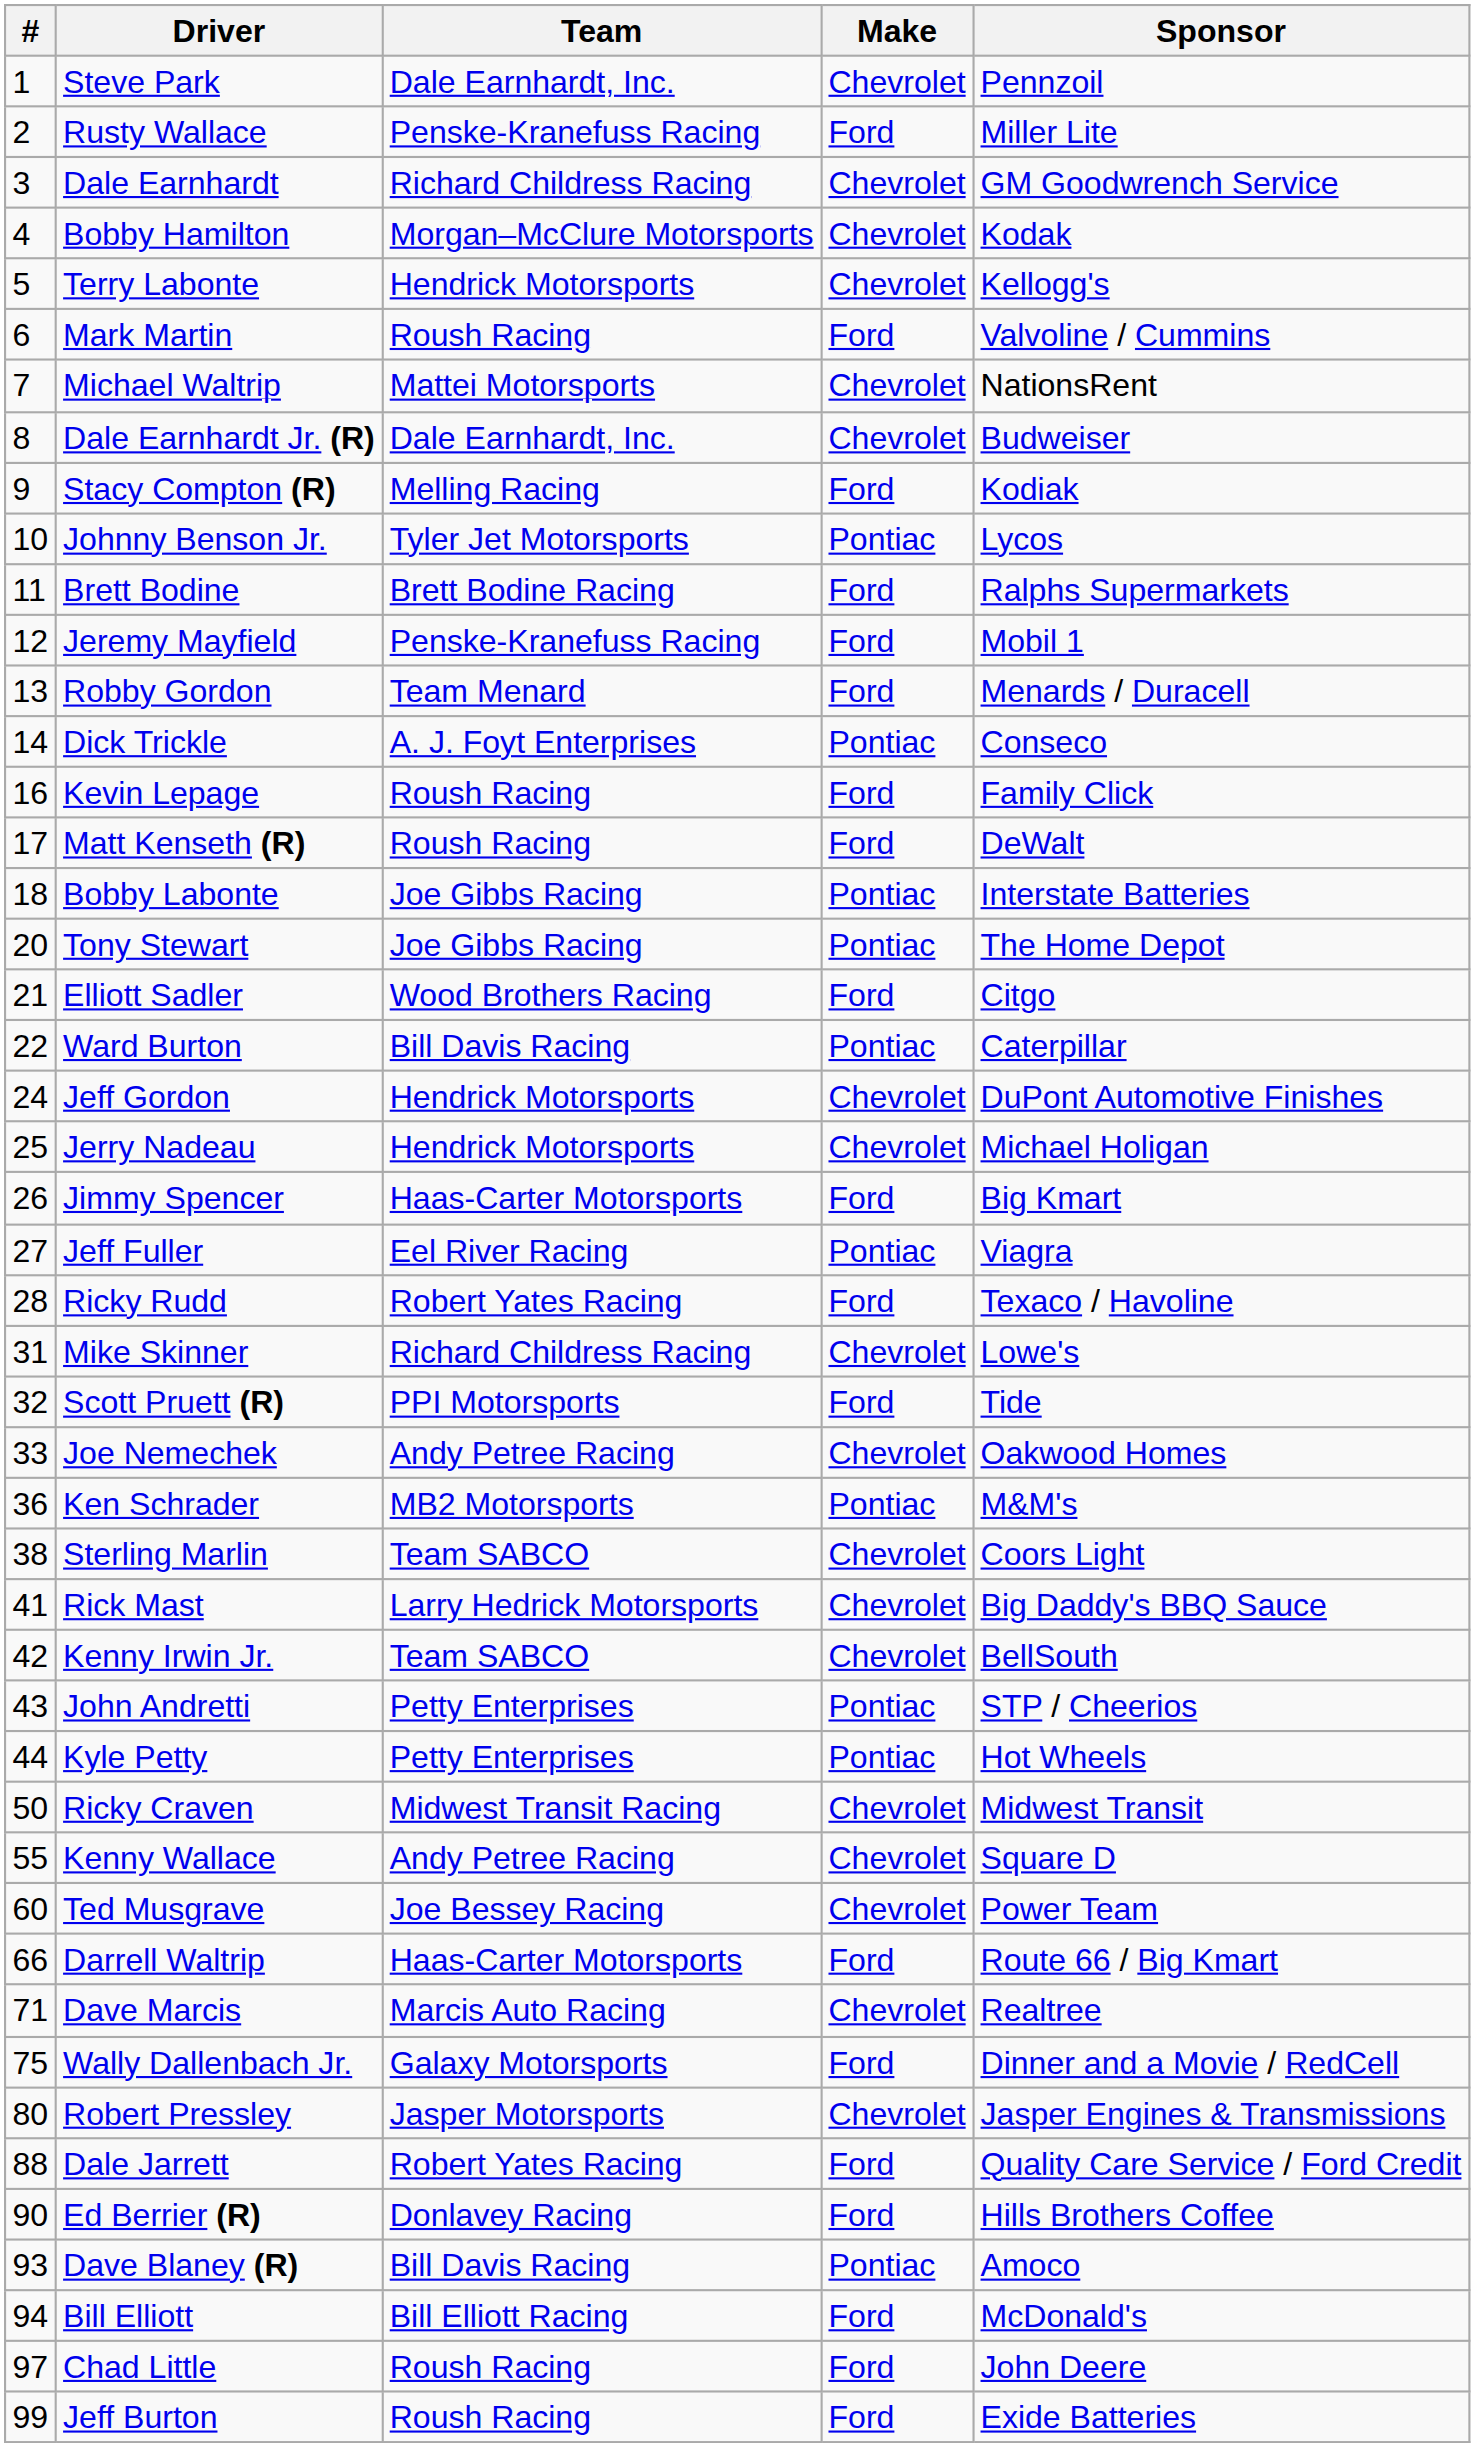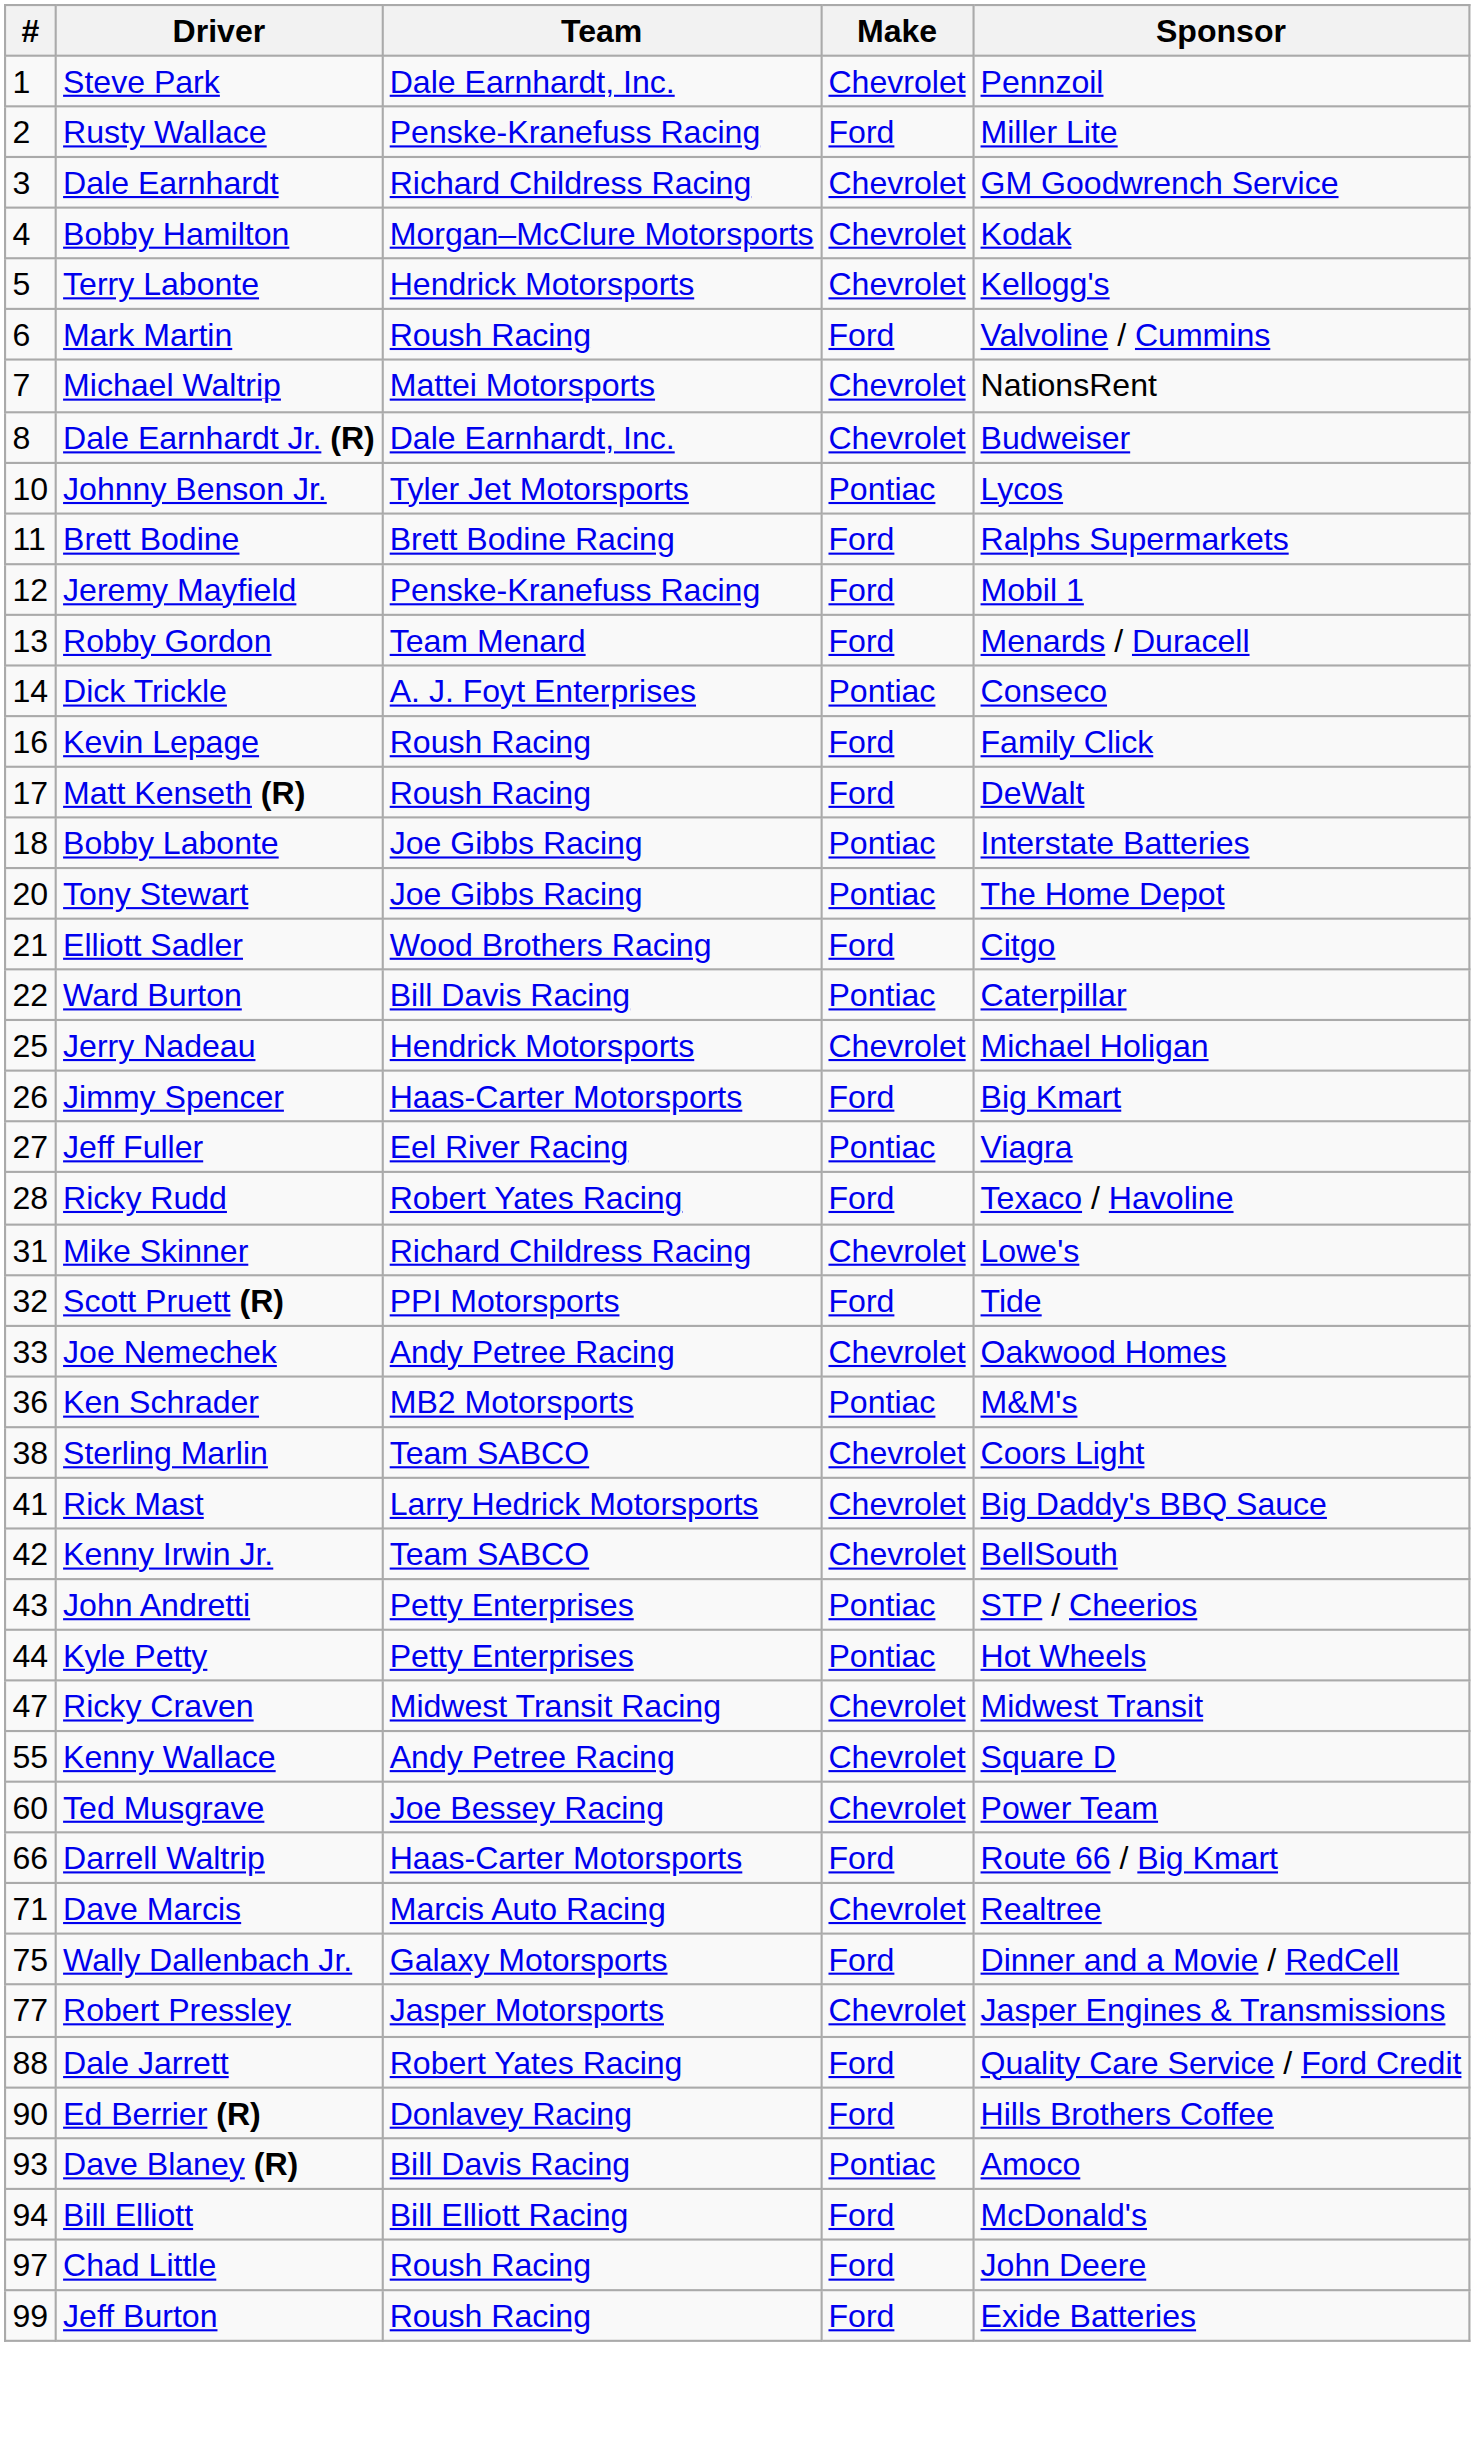- row: 9 | Stacy Compton (R) | Melling Racing | Ford | Kodiak
- row: 24 | Jeff Gordon | Hendrick Motorsports | Chevrolet | DuPont Automotive Finishes
Ricky Craven | #: 50 -> 47
Robert Pressley | #: 80 -> 77
